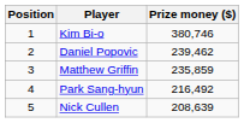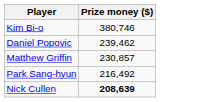- column: Position | 1 | 2 | 3 | 4 | 5
Matthew Griffin | Prize money ($): 235,859 -> 230,857
Nick Cullen | Prize money ($): normal -> bold
